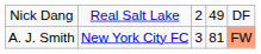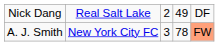A. J. Smith | column 4: 81 -> 78
